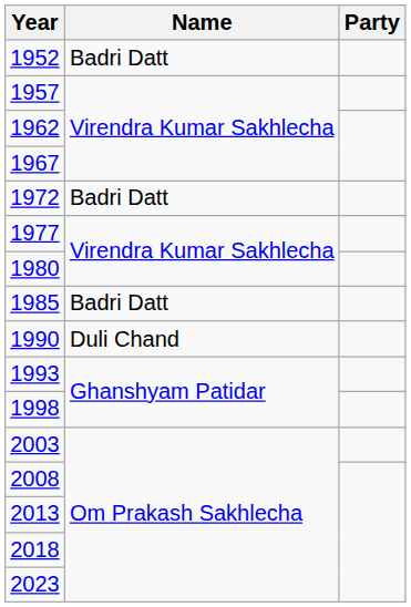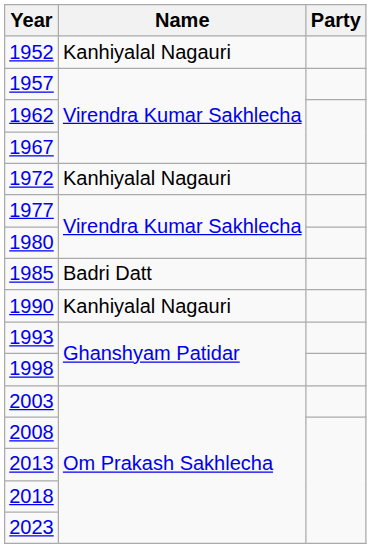1952 | Name: Badri Datt -> Kanhiyalal Nagauri
1972 | Name: Badri Datt -> Kanhiyalal Nagauri
1990 | Name: Duli Chand -> Kanhiyalal Nagauri
